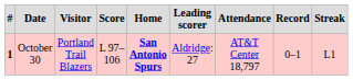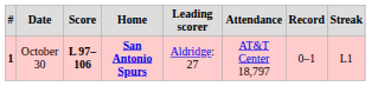- column: Visitor | Portland Trail Blazers
October 30 | Score: normal -> bold
